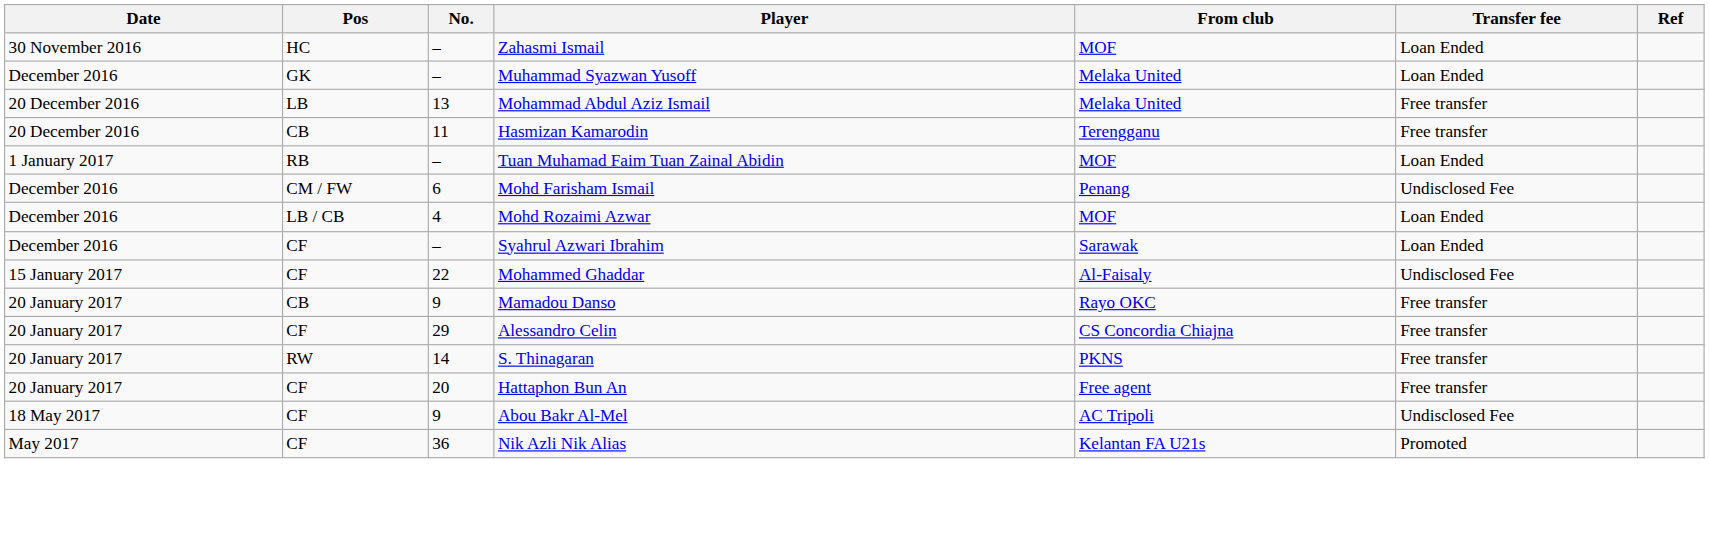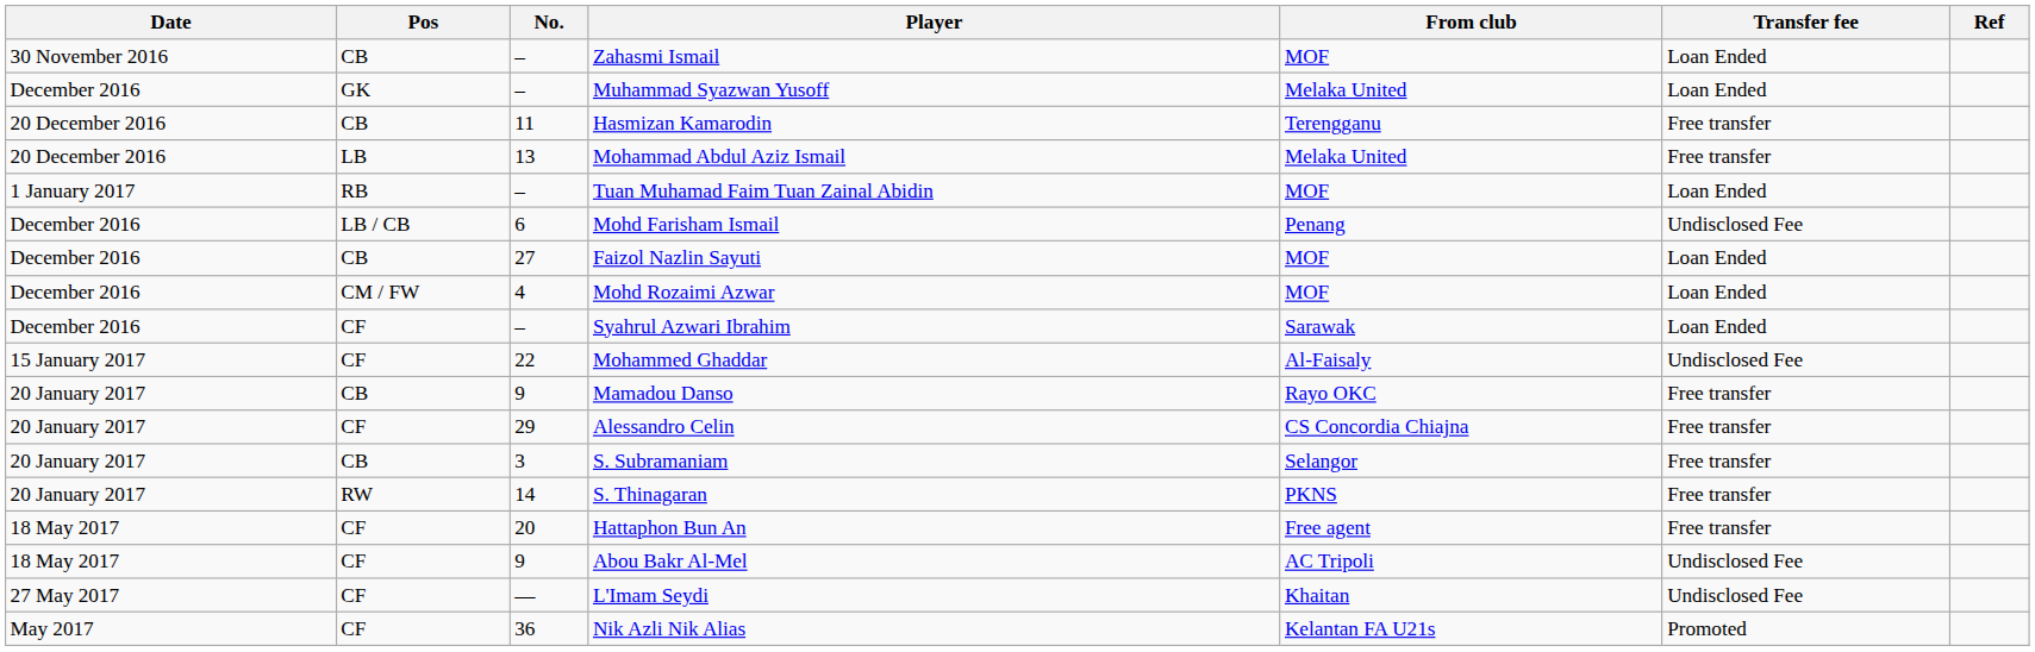Zahasmi Ismail | Pos: HC -> CB
rows swapped: Hasmizan Kamarodin <-> Mohammad Abdul Aziz Ismail
Mohd Farisham Ismail | Pos: CM / FW -> LB / CB
+ row: December 2016 | CB | 27 | Faizol Nazlin Sayuti | MOF | Loan Ended
Mohd Rozaimi Azwar | Pos: LB / CB -> CM / FW
+ row: 20 January 2017 | CB | 3 | S. Subramaniam | Selangor | Free transfer
Hattaphon Bun An | Date: 20 January 2017 -> 18 May 2017
+ row: 27 May 2017 | CF | — | L'Imam Seydi | Khaitan | Undisclosed Fee
